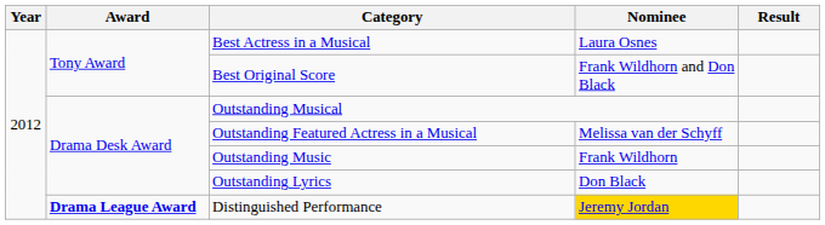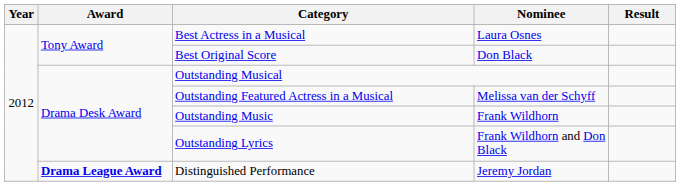Best Original Score | Nominee: Frank Wildhorn and Don Black -> Don Black
Outstanding Lyrics | Nominee: Don Black -> Frank Wildhorn and Don Black
Distinguished Performance | Nominee: gold background -> no background
